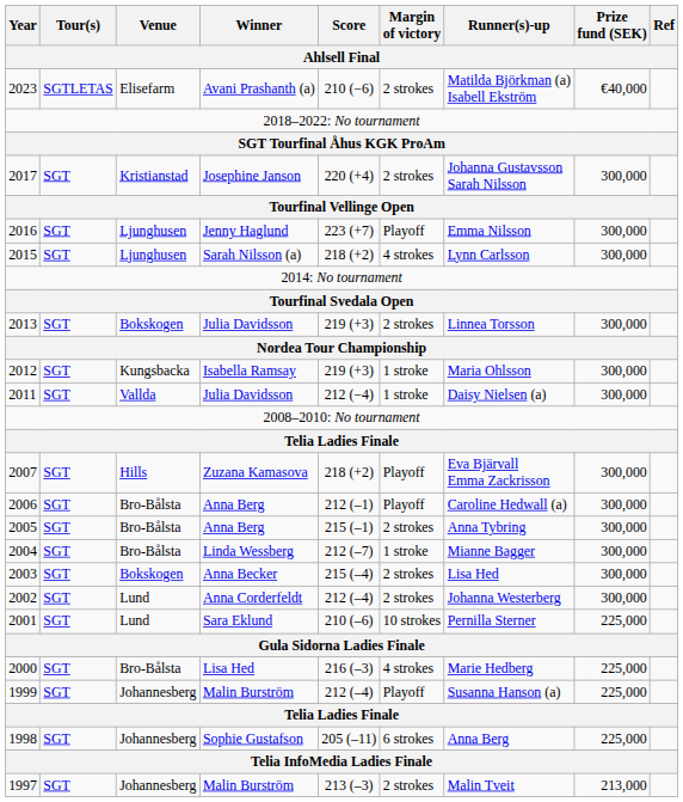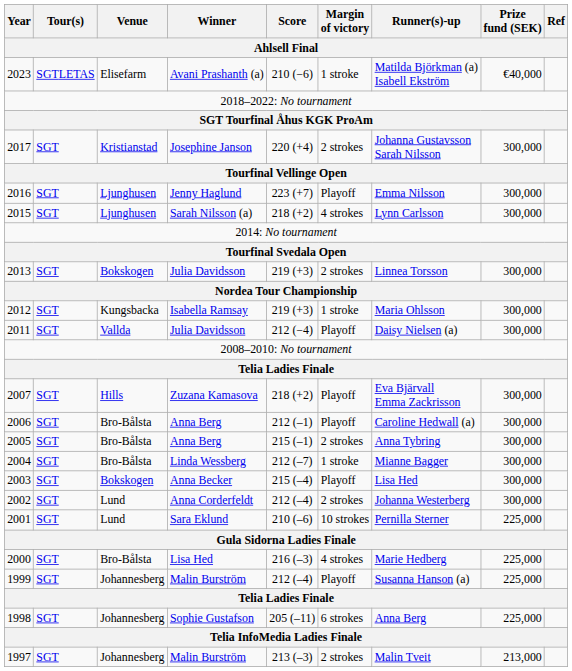2023 | Margin of victory: 2 strokes -> 1 stroke
2011 | Margin of victory: 1 stroke -> Playoff
2003 | Margin of victory: 2 strokes -> Playoff
